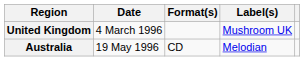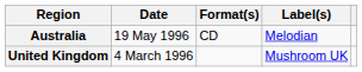rows swapped: United Kingdom <-> Australia
